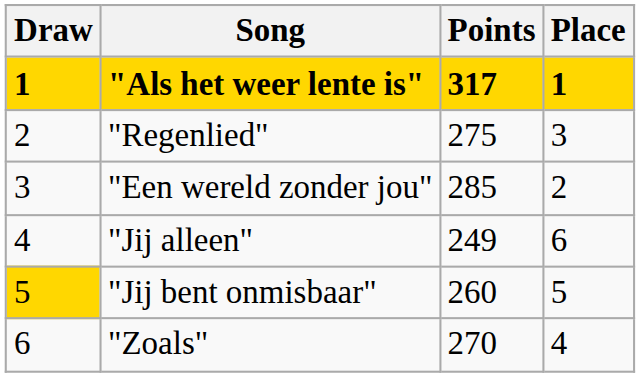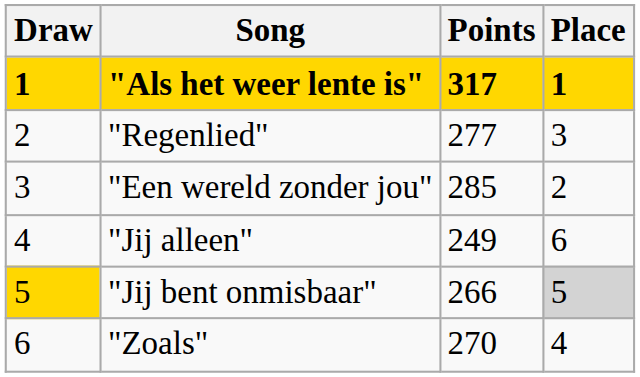"Regenlied" | Points: 275 -> 277
"Jij bent onmisbaar" | Points: 260 -> 266
"Jij bent onmisbaar" | Place: no background -> lightgrey background
